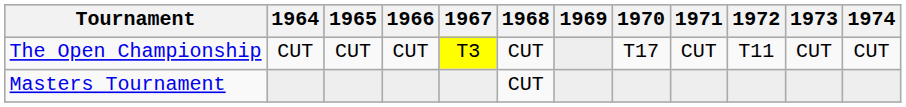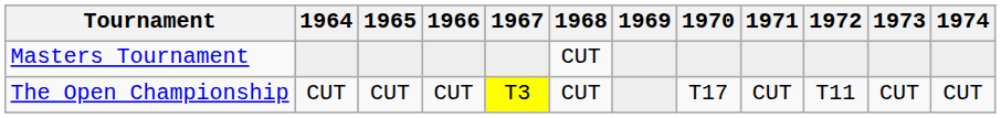rows swapped: Masters Tournament <-> The Open Championship
